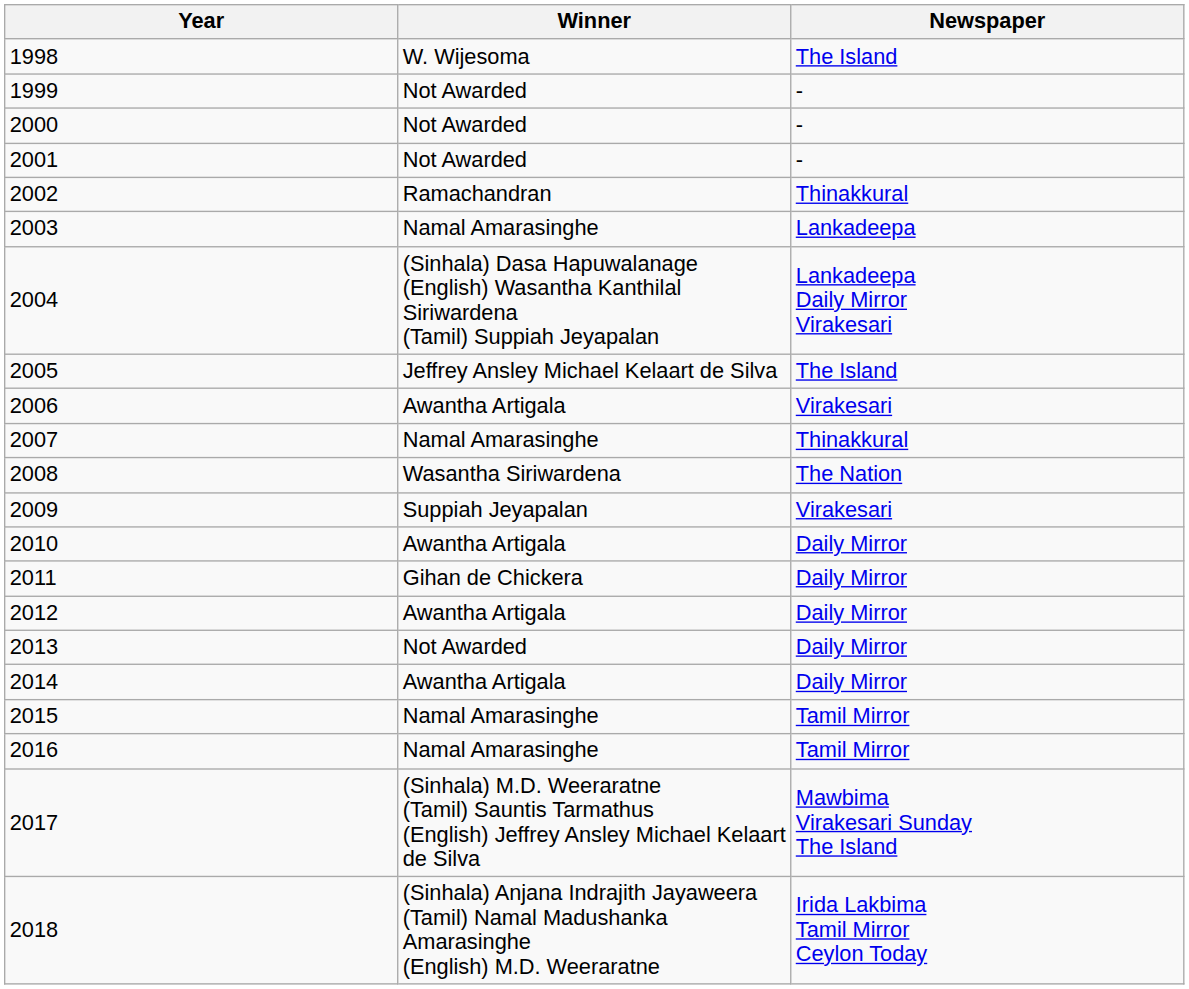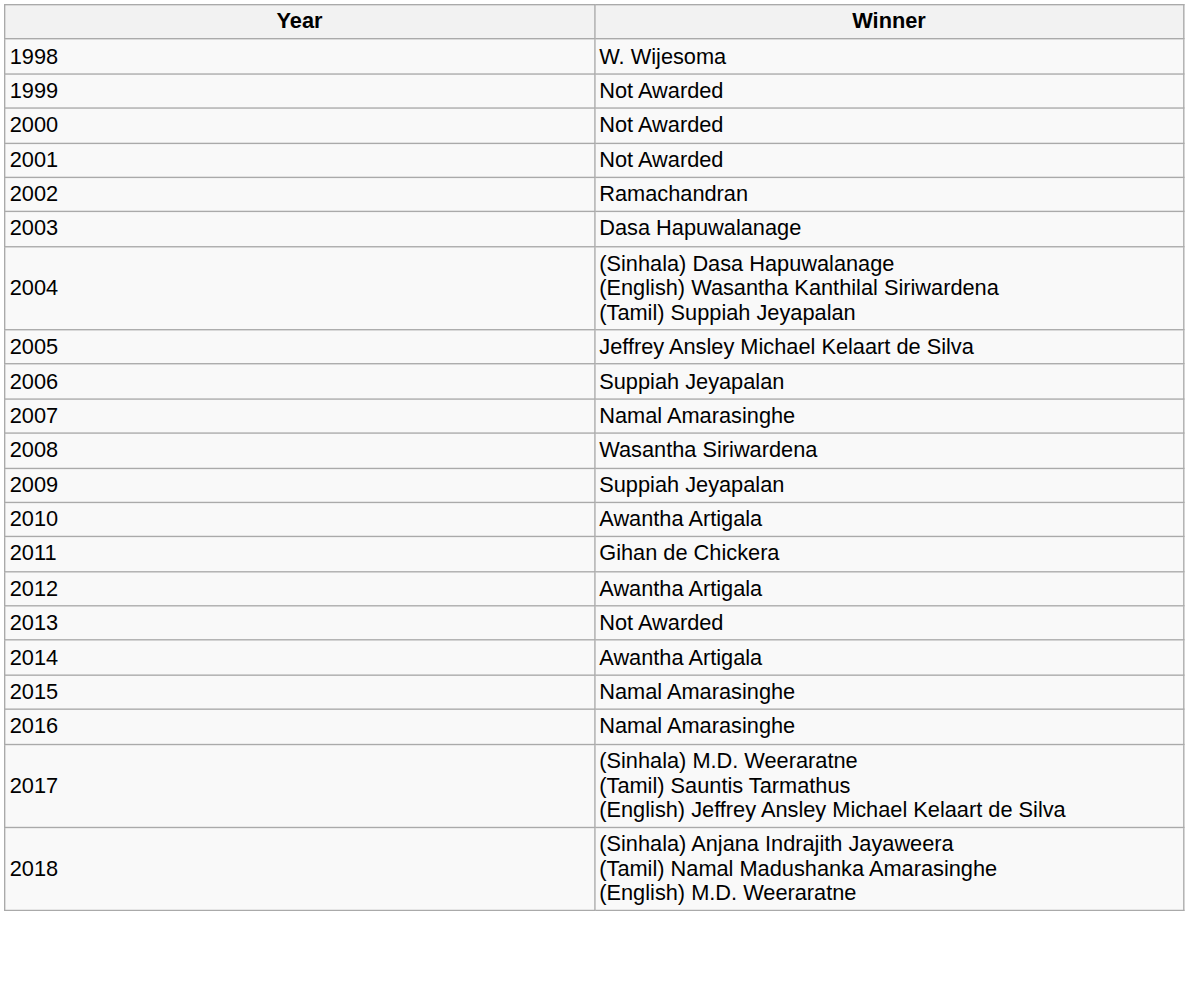- column: Newspaper | The Island | - | - | - | Thinakkural | Lankadeepa | Lankadeepa Daily Mirror Virakesari | The Island | Virakesari | Thinakkural | The Nation | Virakesari | Daily Mirror | Daily Mirror | Daily Mirror | Daily Mirror | Daily Mirror | Tamil Mirror | Tamil Mirror | Mawbima Virakesari Sunday The Island | Irida Lakbima Tamil Mirror Ceylon Today
2003 | Winner: Namal Amarasinghe -> Dasa Hapuwalanage
2006 | Winner: Awantha Artigala -> Suppiah Jeyapalan
